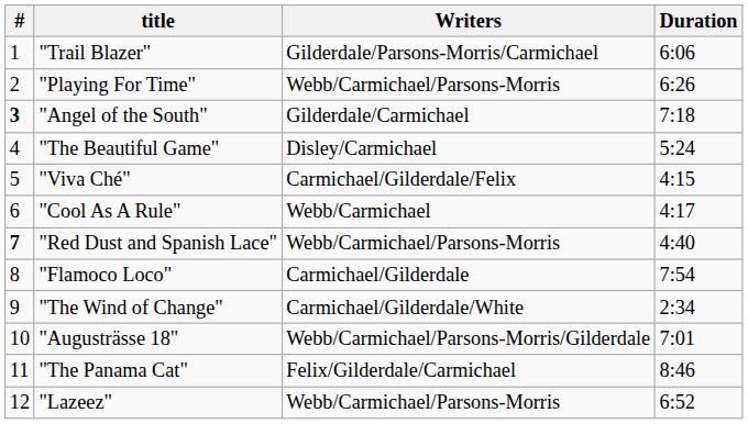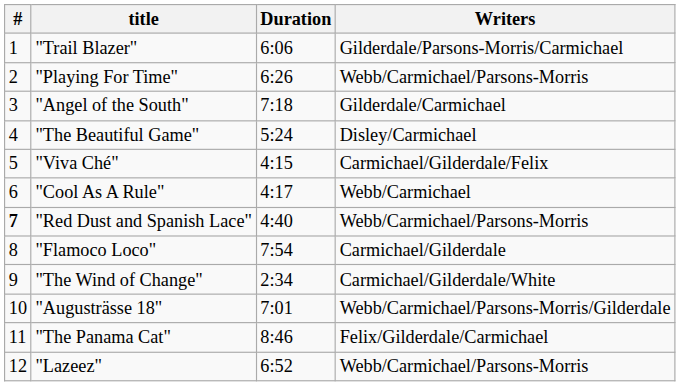columns swapped: Writers <-> Duration
"Angel of the South" | #: bold -> normal
